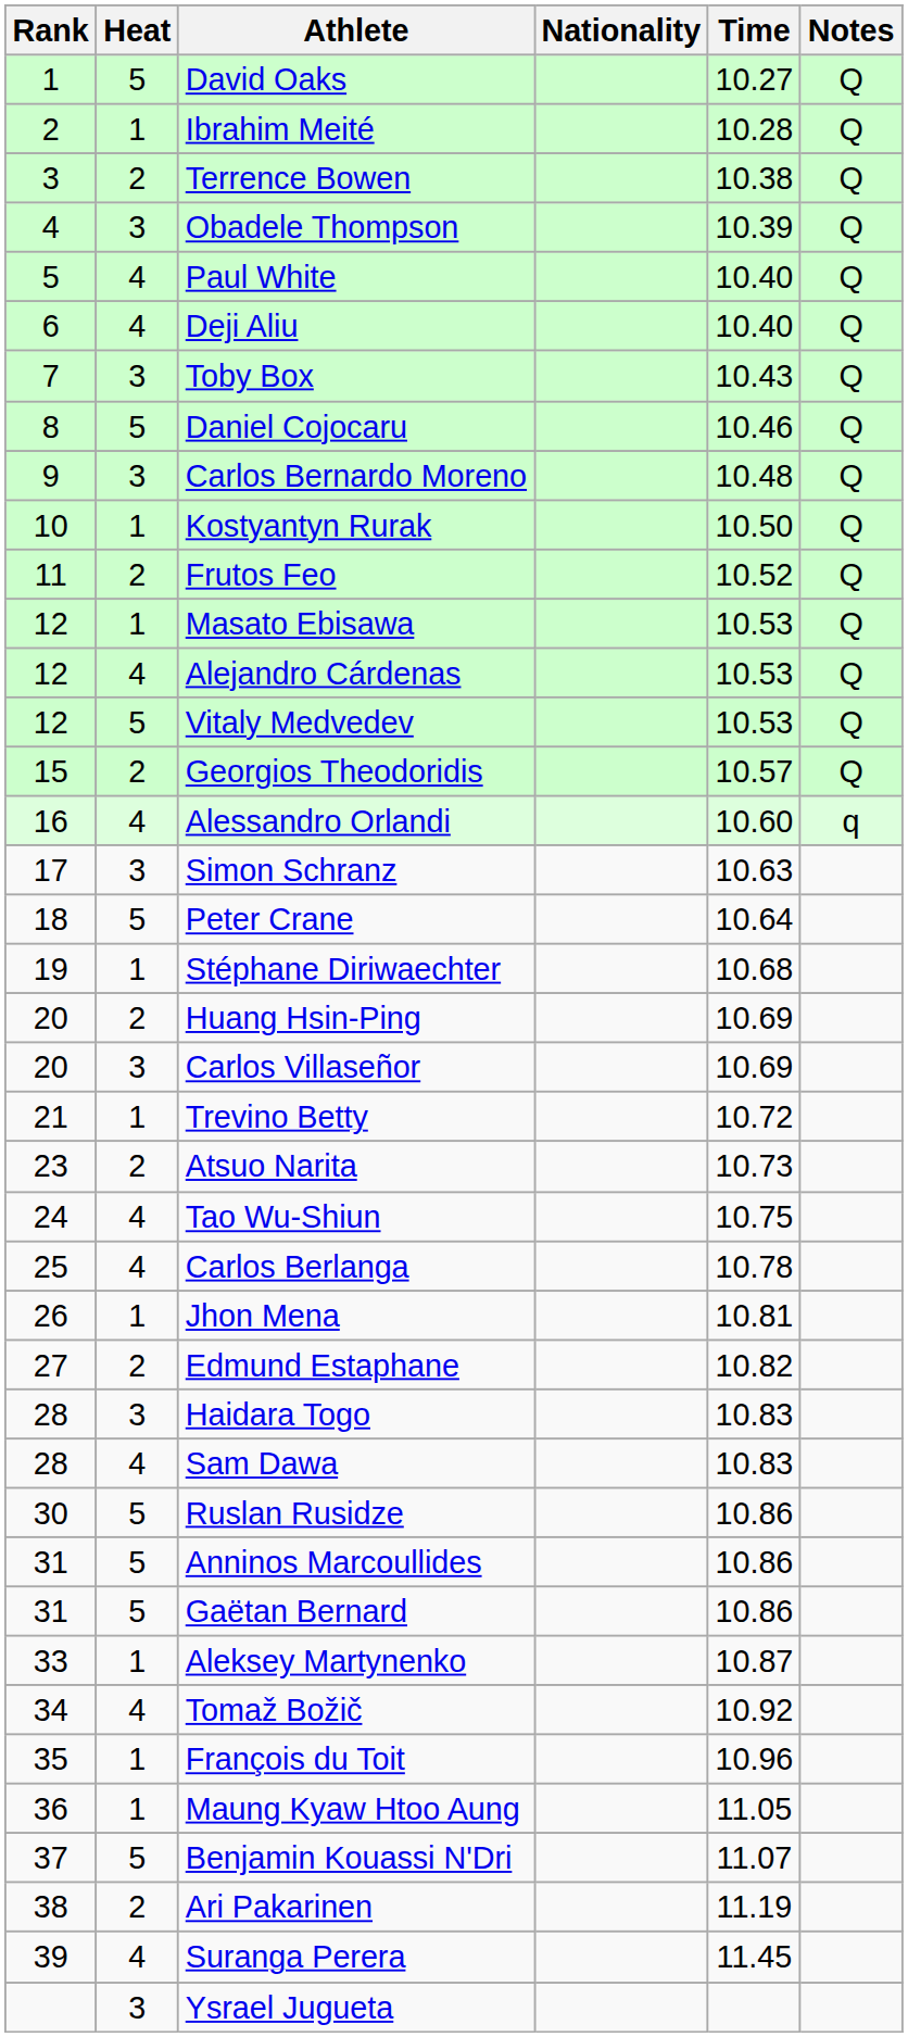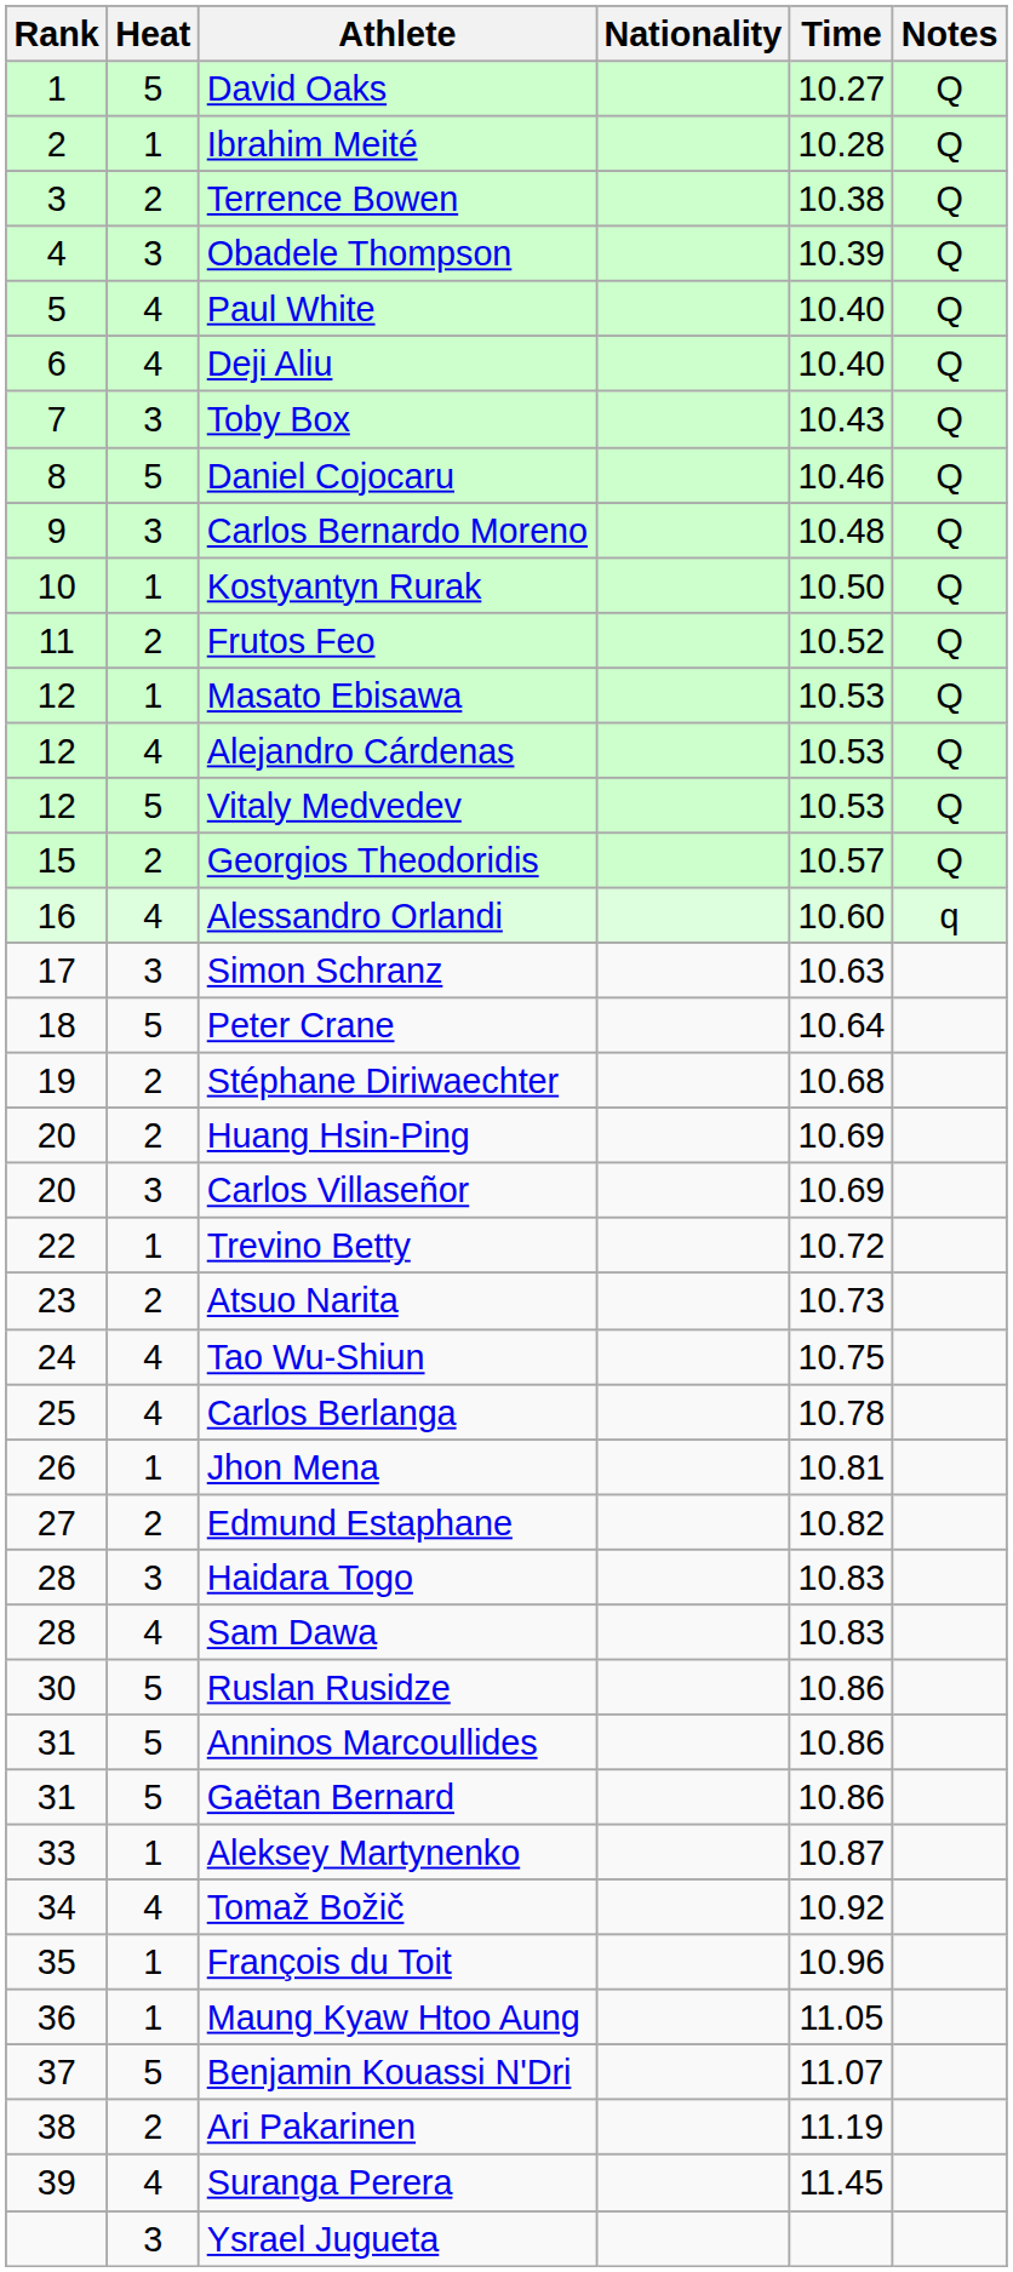Stéphane Diriwaechter | Heat: 1 -> 2
Trevino Betty | Rank: 21 -> 22
